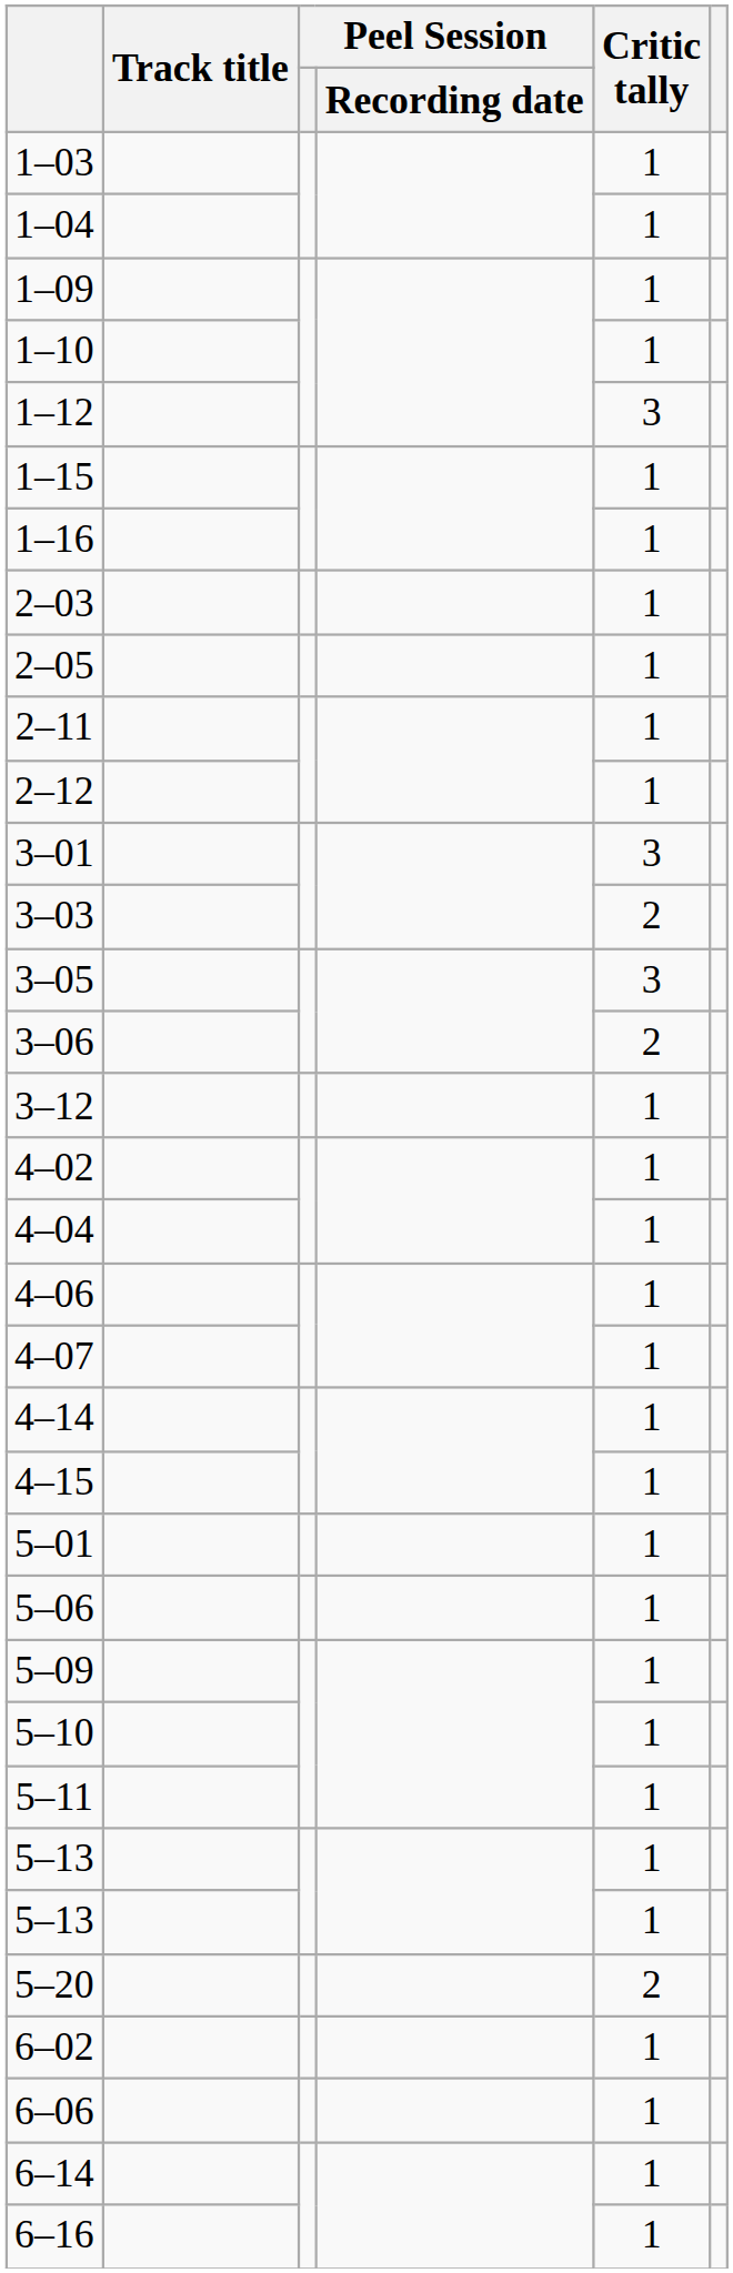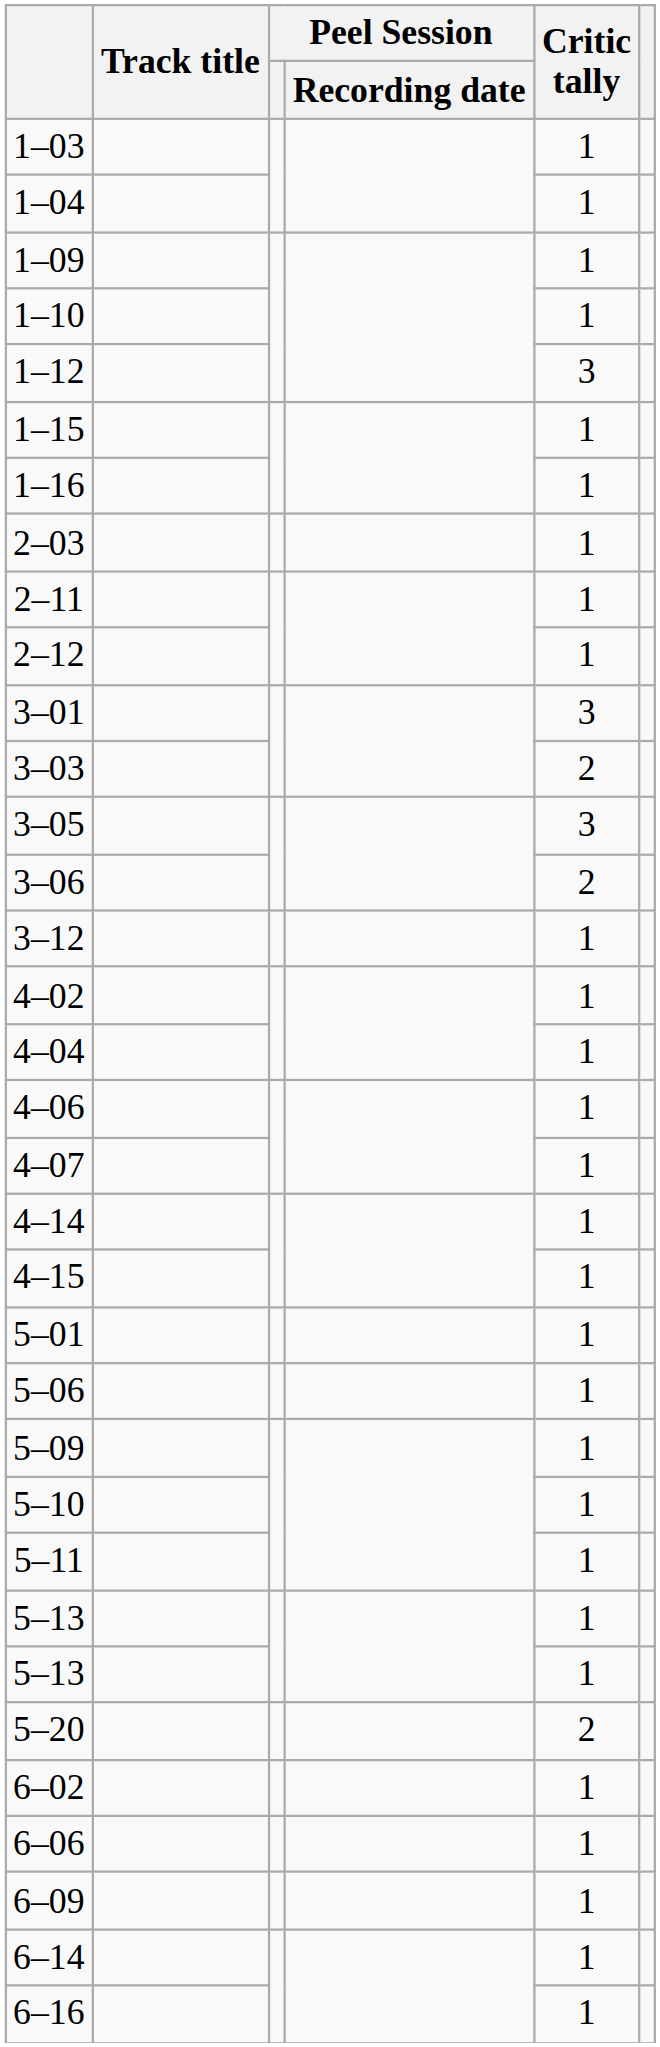- row: 2–05 | 1
+ row: 6–09 | 1
